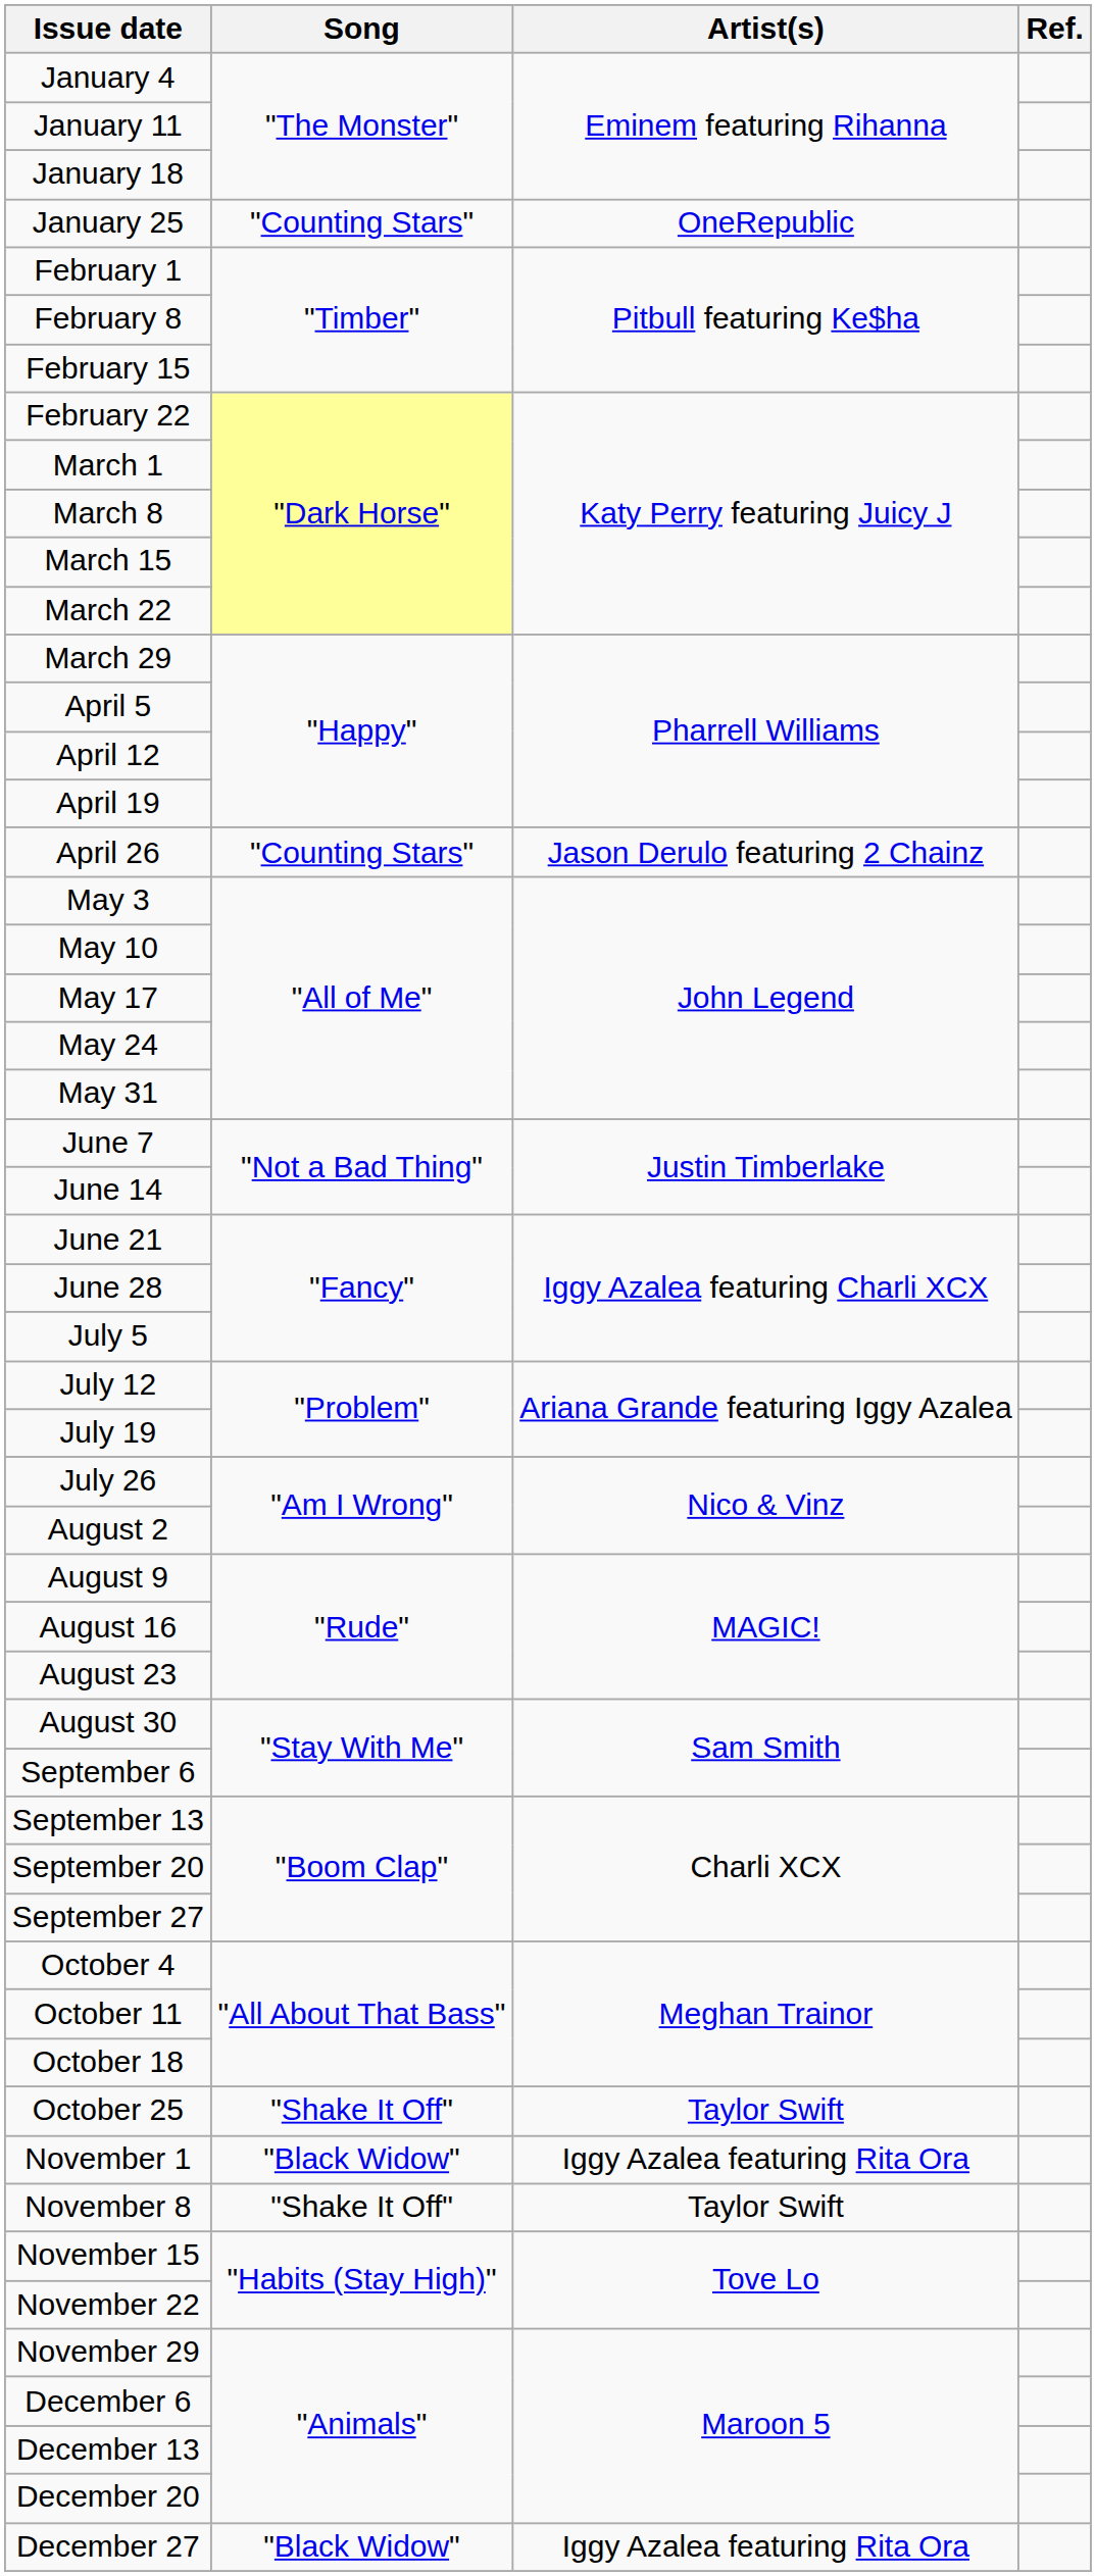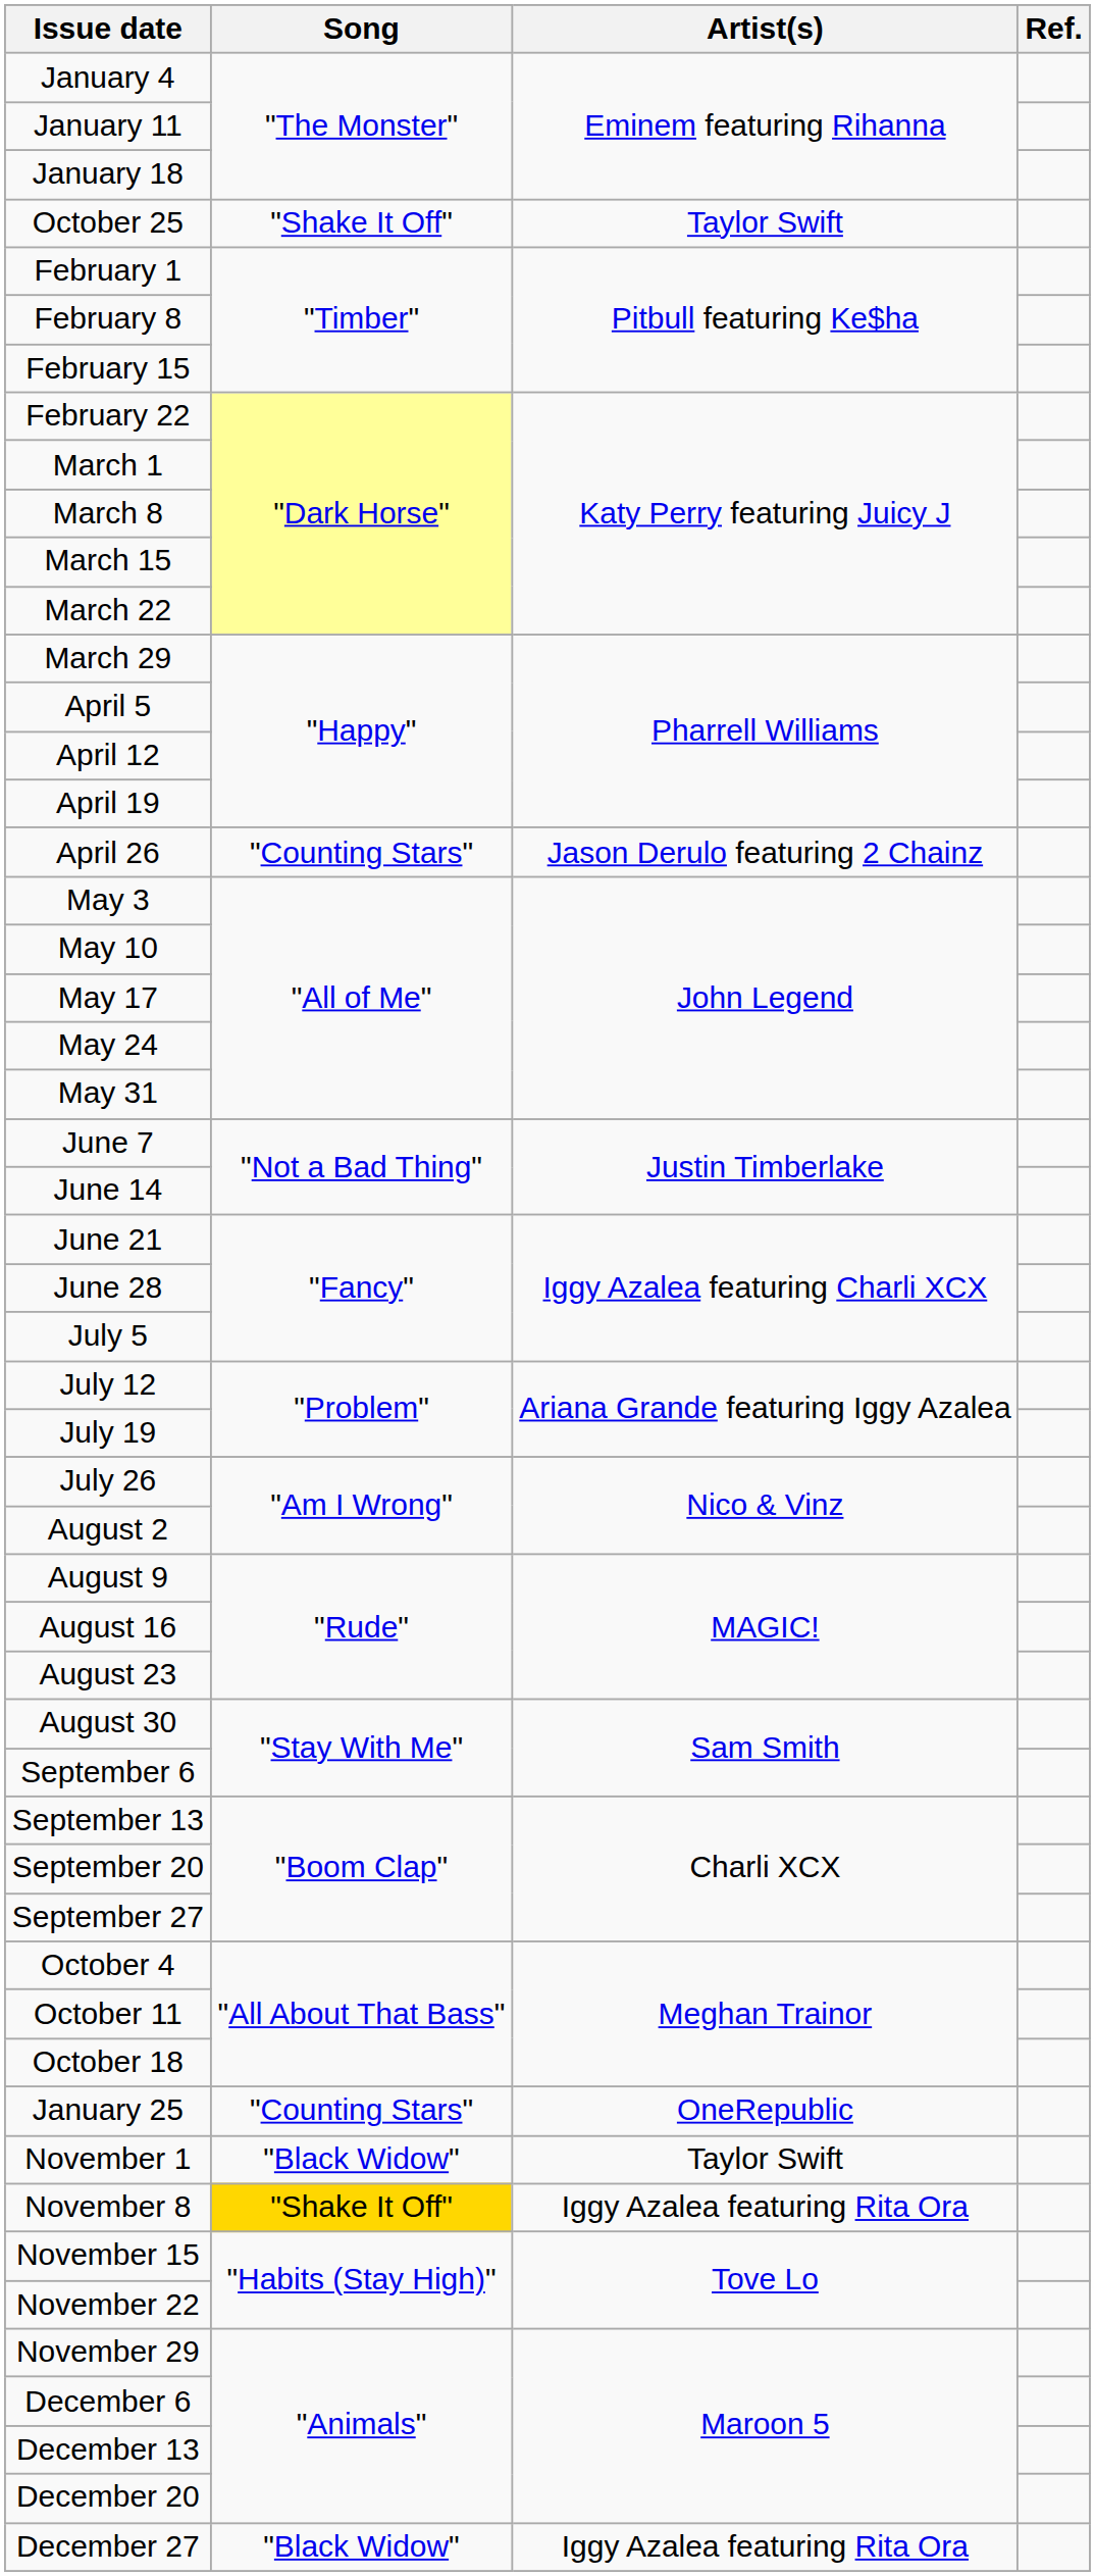rows swapped: January 25 <-> October 25
November 1 | Artist(s): Iggy Azalea featuring Rita Ora -> Taylor Swift
November 8 | Song: no background -> gold background
November 8 | Artist(s): Taylor Swift -> Iggy Azalea featuring Rita Ora
